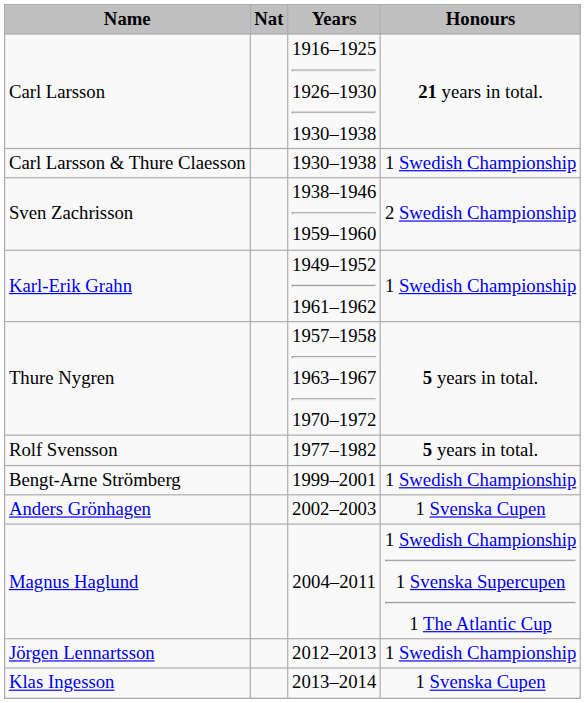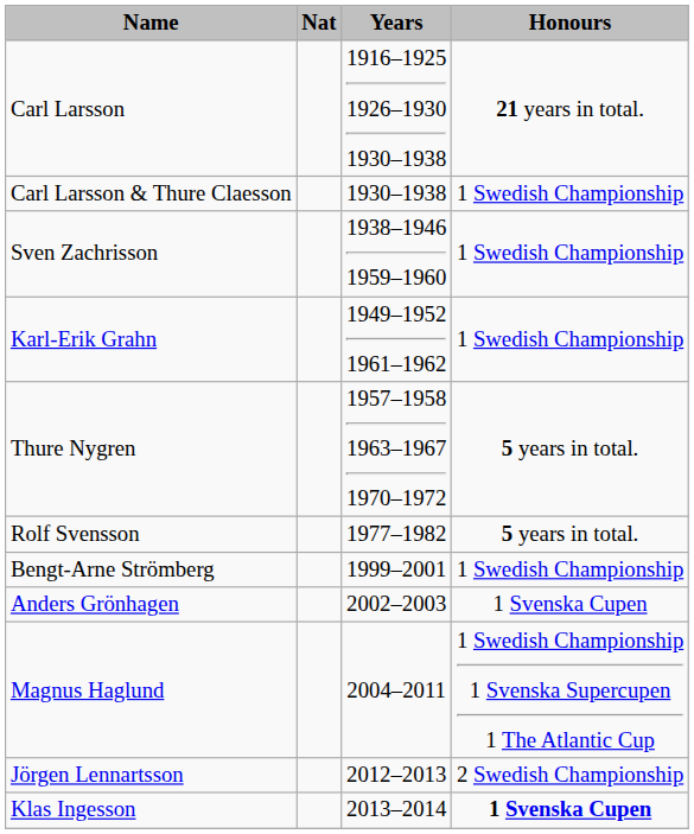Sven Zachrisson | Honours: 2 Swedish Championship -> 1 Swedish Championship
Jörgen Lennartsson | Honours: 1 Swedish Championship -> 2 Swedish Championship
Klas Ingesson | Honours: normal -> bold
